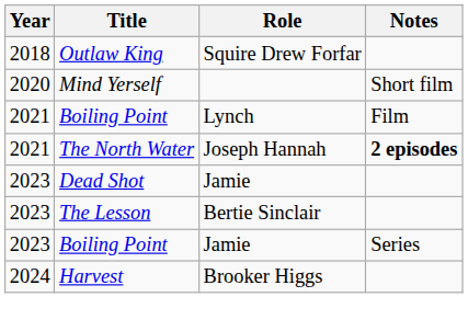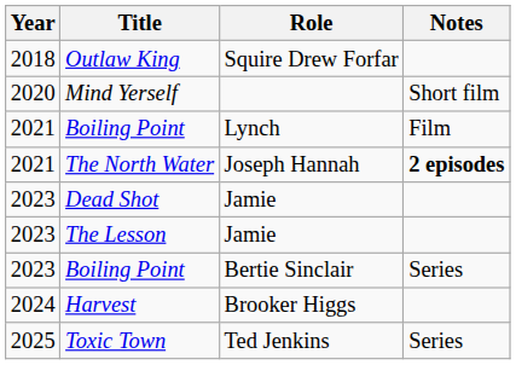The Lesson | Role: Bertie Sinclair -> Jamie
2023 / Boiling Point | Role: Jamie -> Bertie Sinclair
+ row: 2025 | Toxic Town | Ted Jenkins | Series
